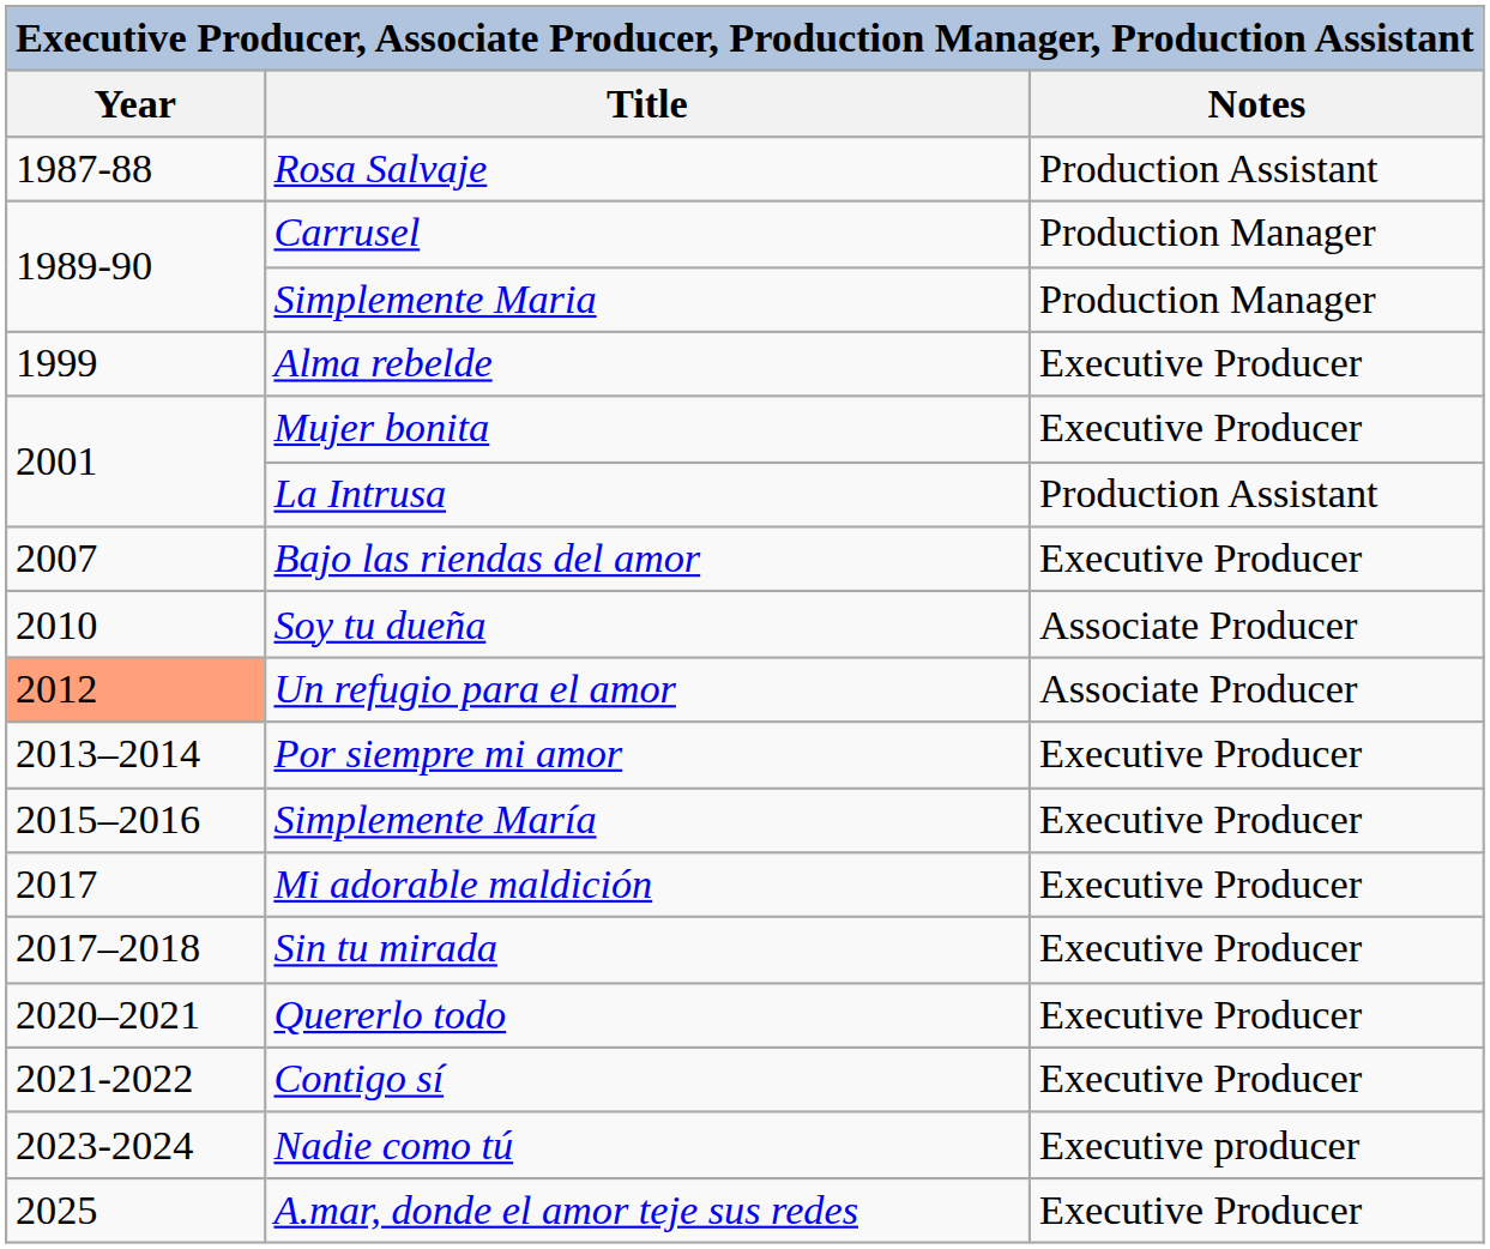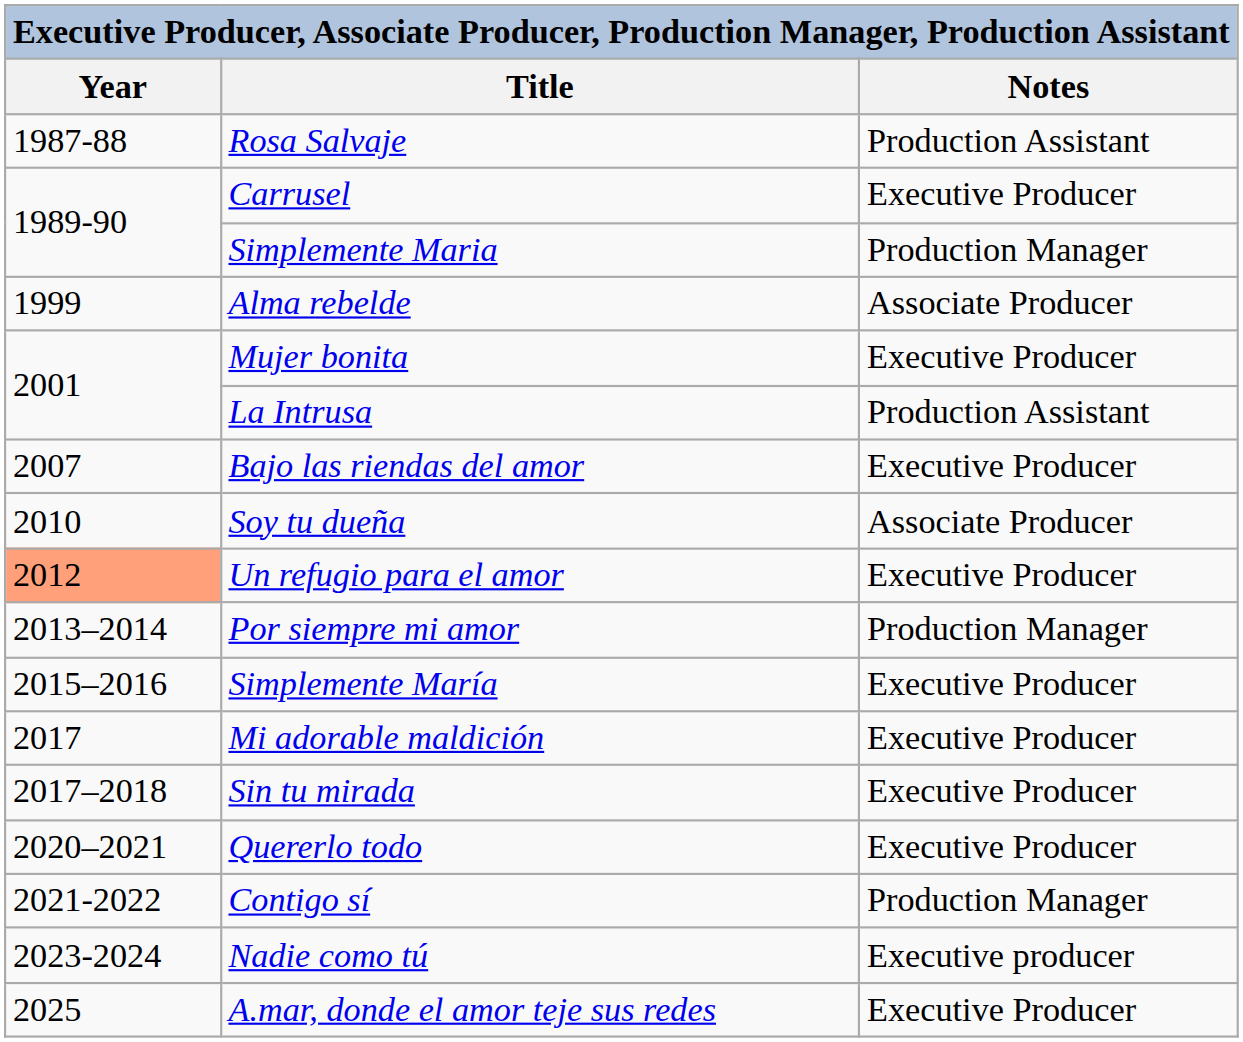Carrusel | Notes: Production Manager -> Executive Producer
Alma rebelde | Notes: Executive Producer -> Associate Producer
Un refugio para el amor | Notes: Associate Producer -> Executive Producer
Por siempre mi amor | Notes: Executive Producer -> Production Manager
Contigo sí | Notes: Executive Producer -> Production Manager
